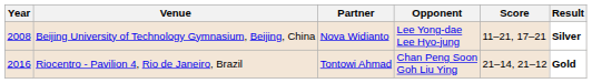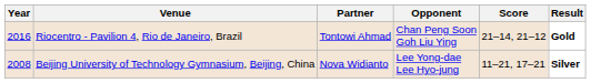rows swapped: Beijing University of Technology Gymnasium, Beijing, China <-> Riocentro - Pavilion 4, Rio de Janeiro, Brazil
